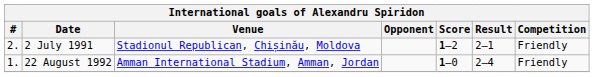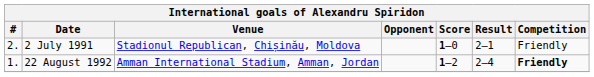2 July 1991 | Score: 1–2 -> 1–0
22 August 1992 | Score: 1–0 -> 1–2
22 August 1992 | Competition: normal -> bold
